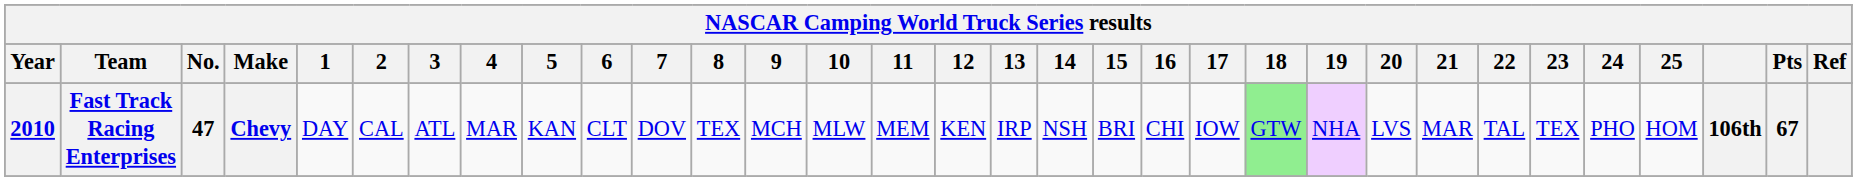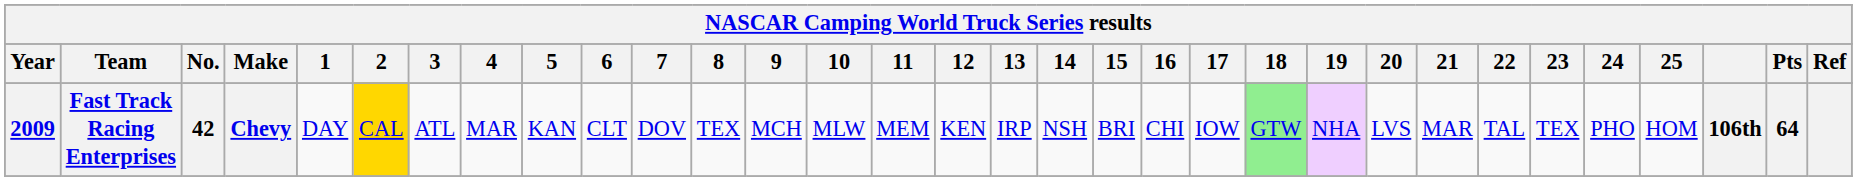Fast Track Racing Enterprises | Year: 2010 -> 2009
Fast Track Racing Enterprises | No.: 47 -> 42
Fast Track Racing Enterprises | 2: no background -> gold background
Fast Track Racing Enterprises | Pts: 67 -> 64
